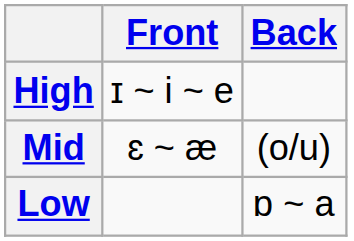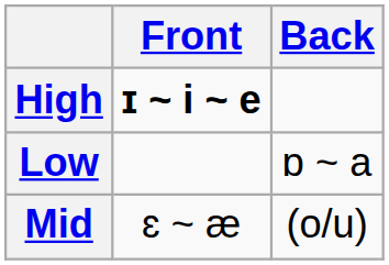High | Front: normal -> bold
rows swapped: Mid <-> Low
